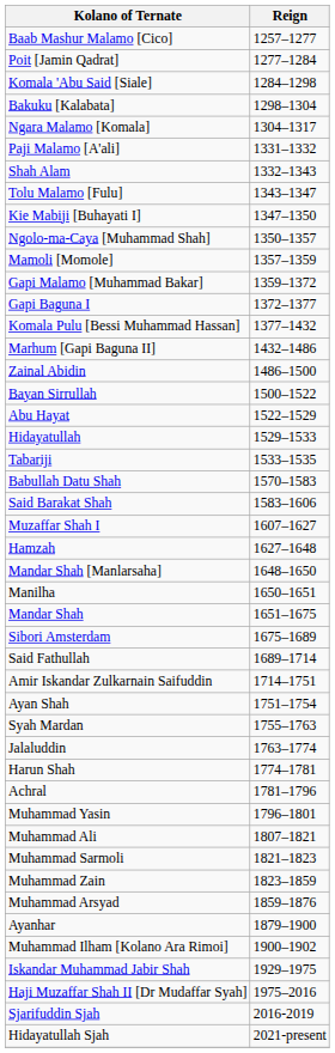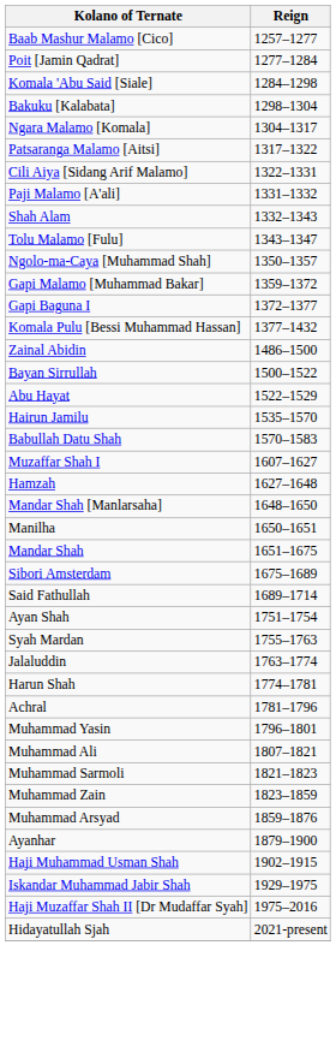+ row: Patsaranga Malamo [Aitsi] | 1317–1322
+ row: Cili Aiya [Sidang Arif Malamo] | 1322–1331
- row: Kie Mabiji [Buhayati I] | 1347–1350
- row: Mamoli [Momole] | 1357–1359
- row: Marhum [Gapi Baguna II] | 1432–1486
- row: Hidayatullah | 1529–1533
- row: Tabariji | 1533–1535
+ row: Hairun Jamilu | 1535–1570
- row: Said Barakat Shah | 1583–1606
- row: Amir Iskandar Zulkarnain Saifuddin | 1714–1751
- row: Muhammad Ilham [Kolano Ara Rimoi] | 1900–1902
+ row: Haji Muhammad Usman Shah | 1902–1915
- row: Sjarifuddin Sjah | 2016-2019
